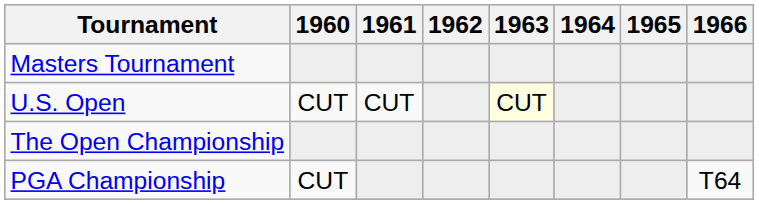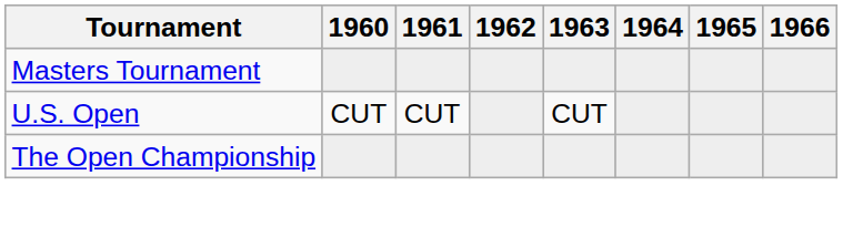U.S. Open | 1963: lightyellow background -> no background
- row: PGA Championship | CUT | T64
